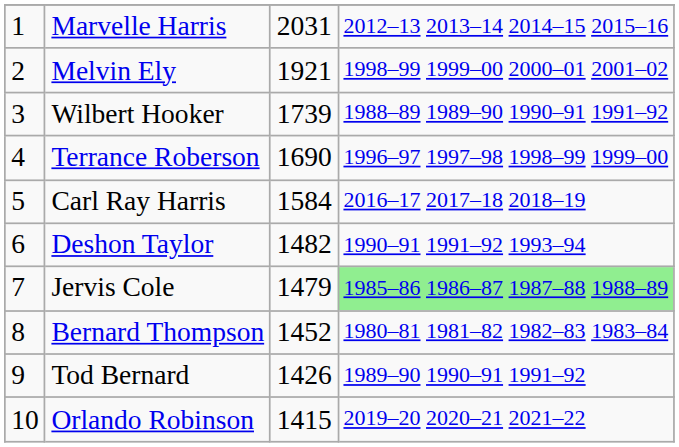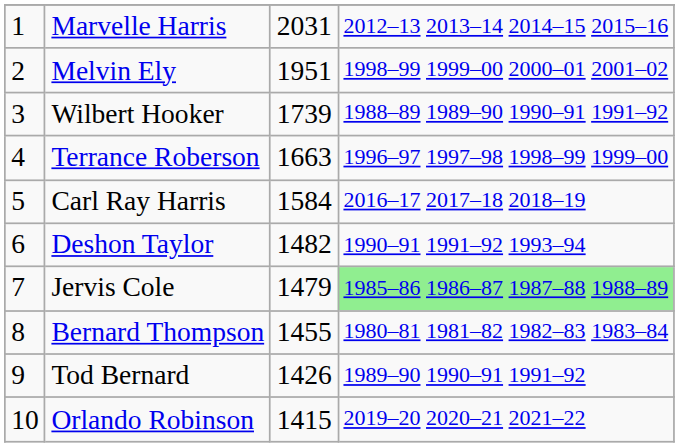Melvin Ely | column 3: 1921 -> 1951
Terrance Roberson | column 3: 1690 -> 1663
Bernard Thompson | column 3: 1452 -> 1455
